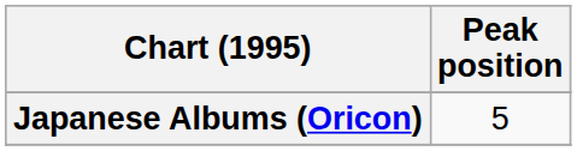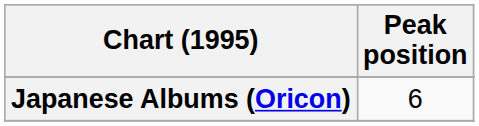Japanese Albums (Oricon) | Peak position: 5 -> 6
